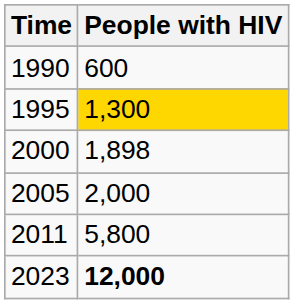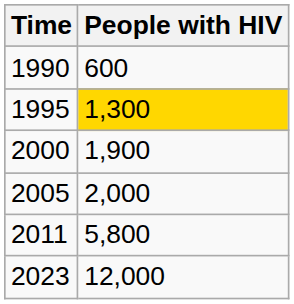2000 | People with HIV: 1,898 -> 1,900
2023 | People with HIV: bold -> normal
